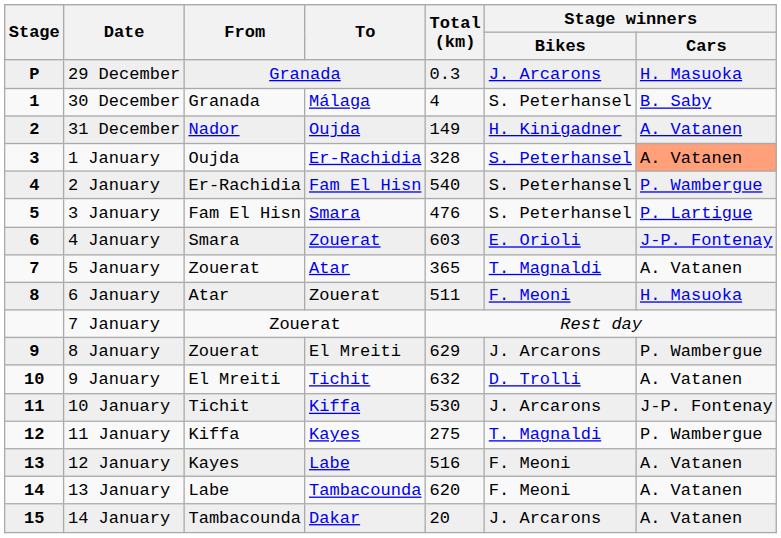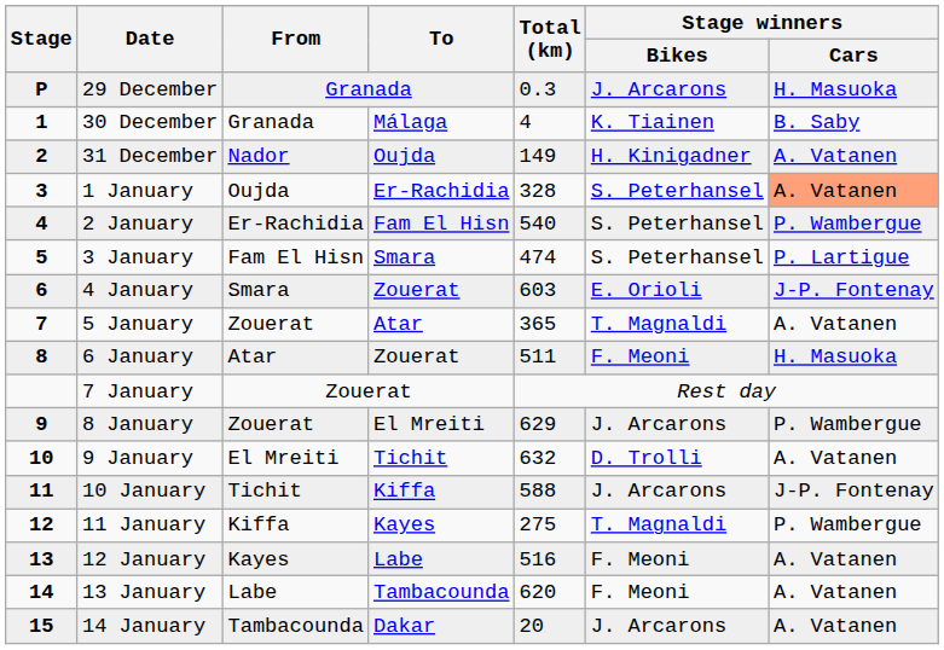30 December | Stage winners / Bikes: S. Peterhansel -> K. Tiainen
3 January | Total (km): 476 -> 474
10 January | Total (km): 530 -> 588
